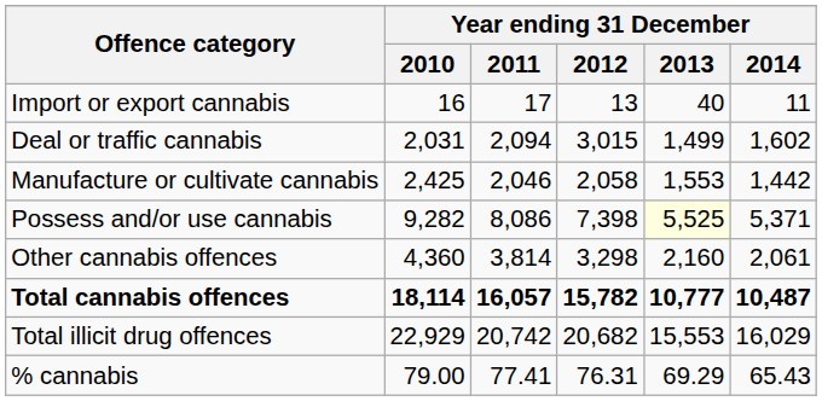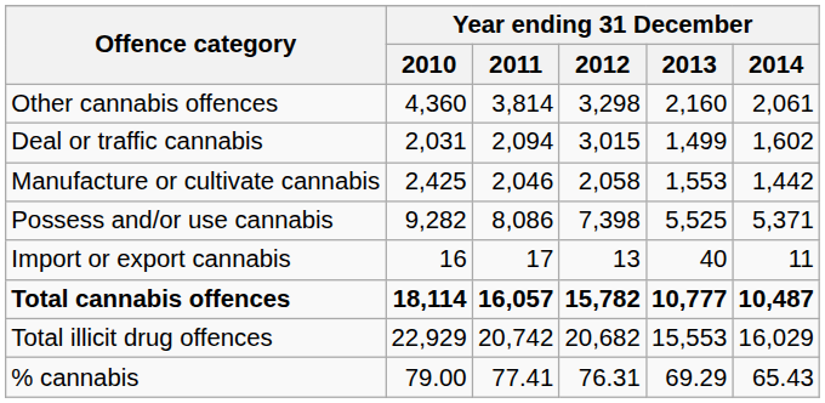rows swapped: Import or export cannabis <-> Other cannabis offences
Possess and/or use cannabis | Year ending 31 December / 2013: lightyellow background -> no background
